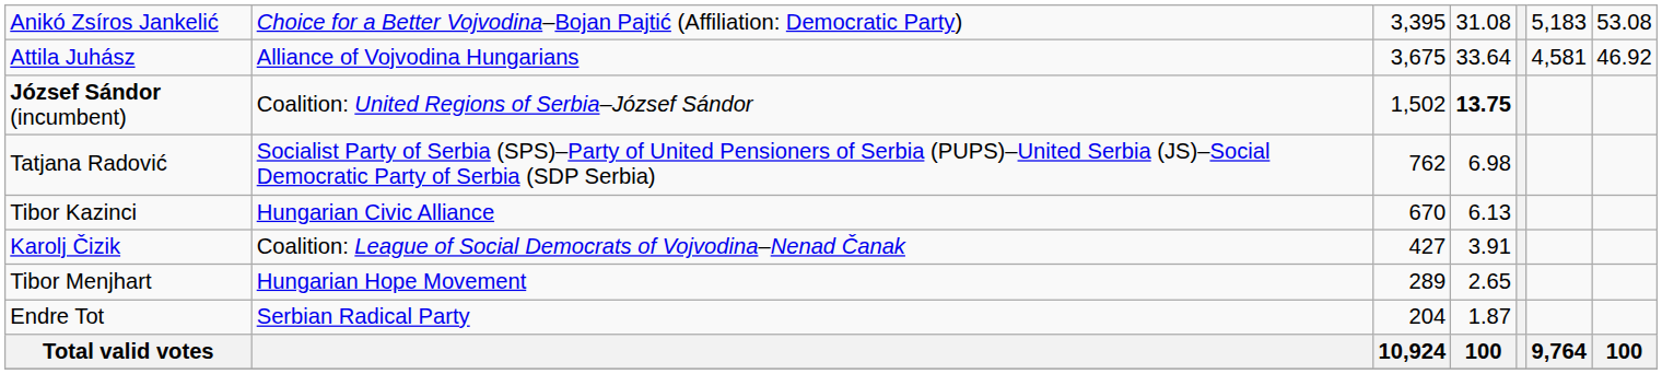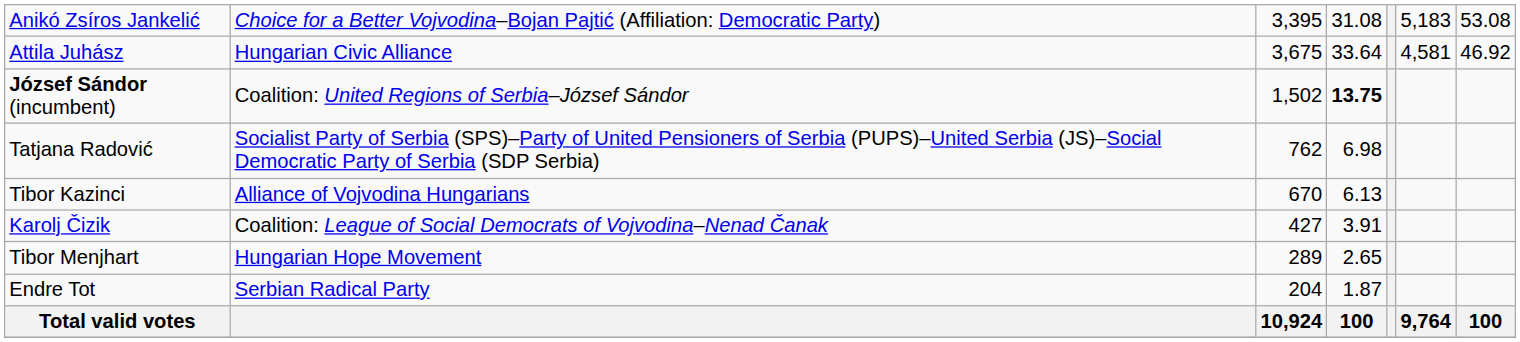Attila Juhász | column 2: Alliance of Vojvodina Hungarians -> Hungarian Civic Alliance
Tibor Kazinci | column 2: Hungarian Civic Alliance -> Alliance of Vojvodina Hungarians
